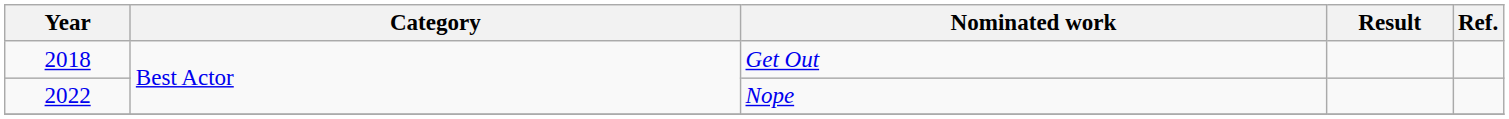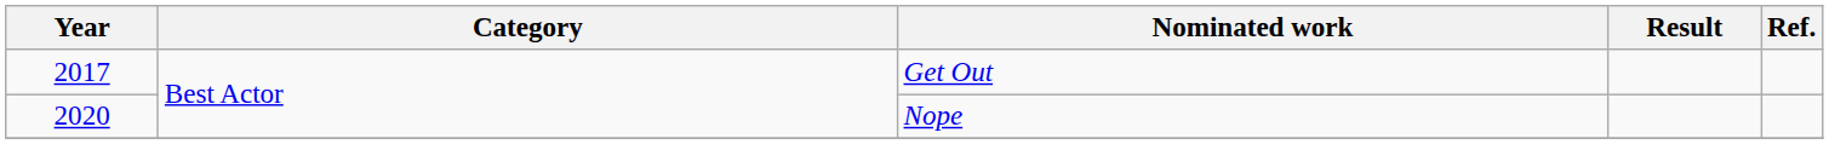Get Out | Year: 2018 -> 2017
Nope | Year: 2022 -> 2020
